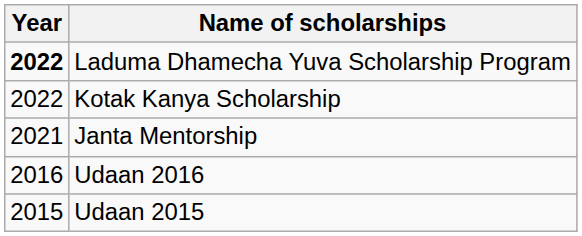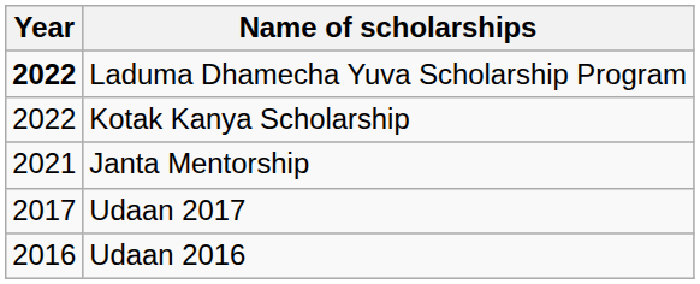+ row: 2017 | Udaan 2017
- row: 2015 | Udaan 2015
